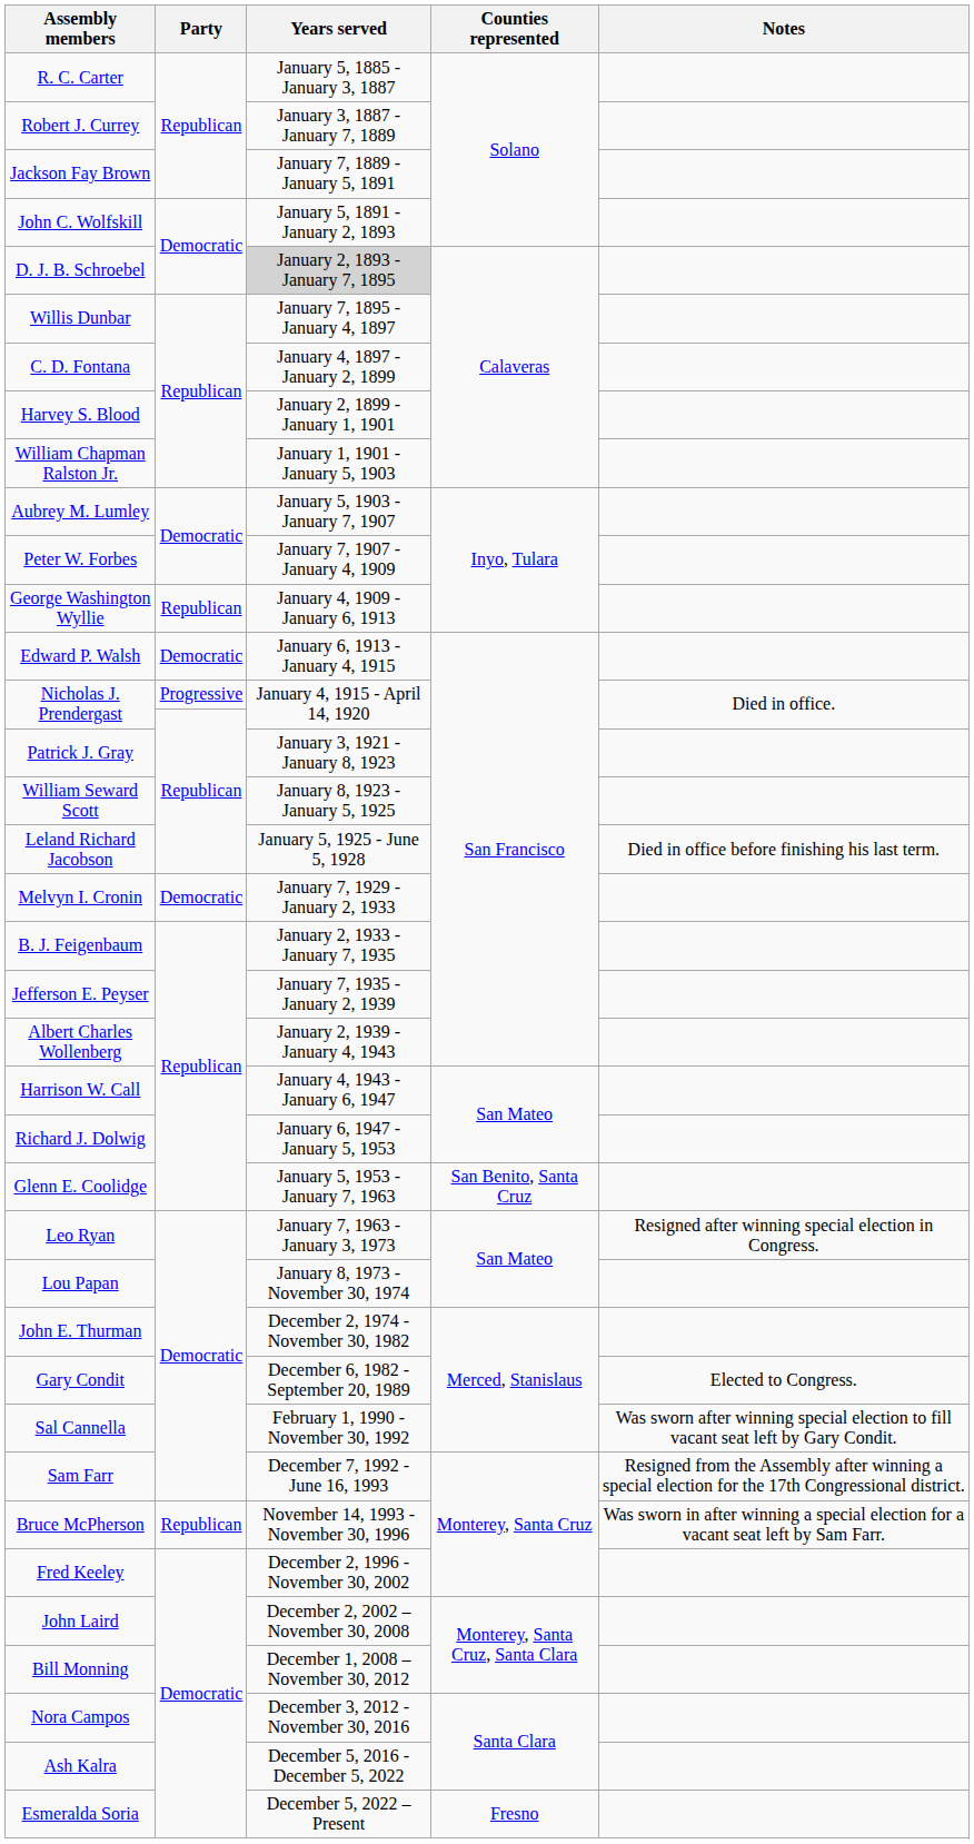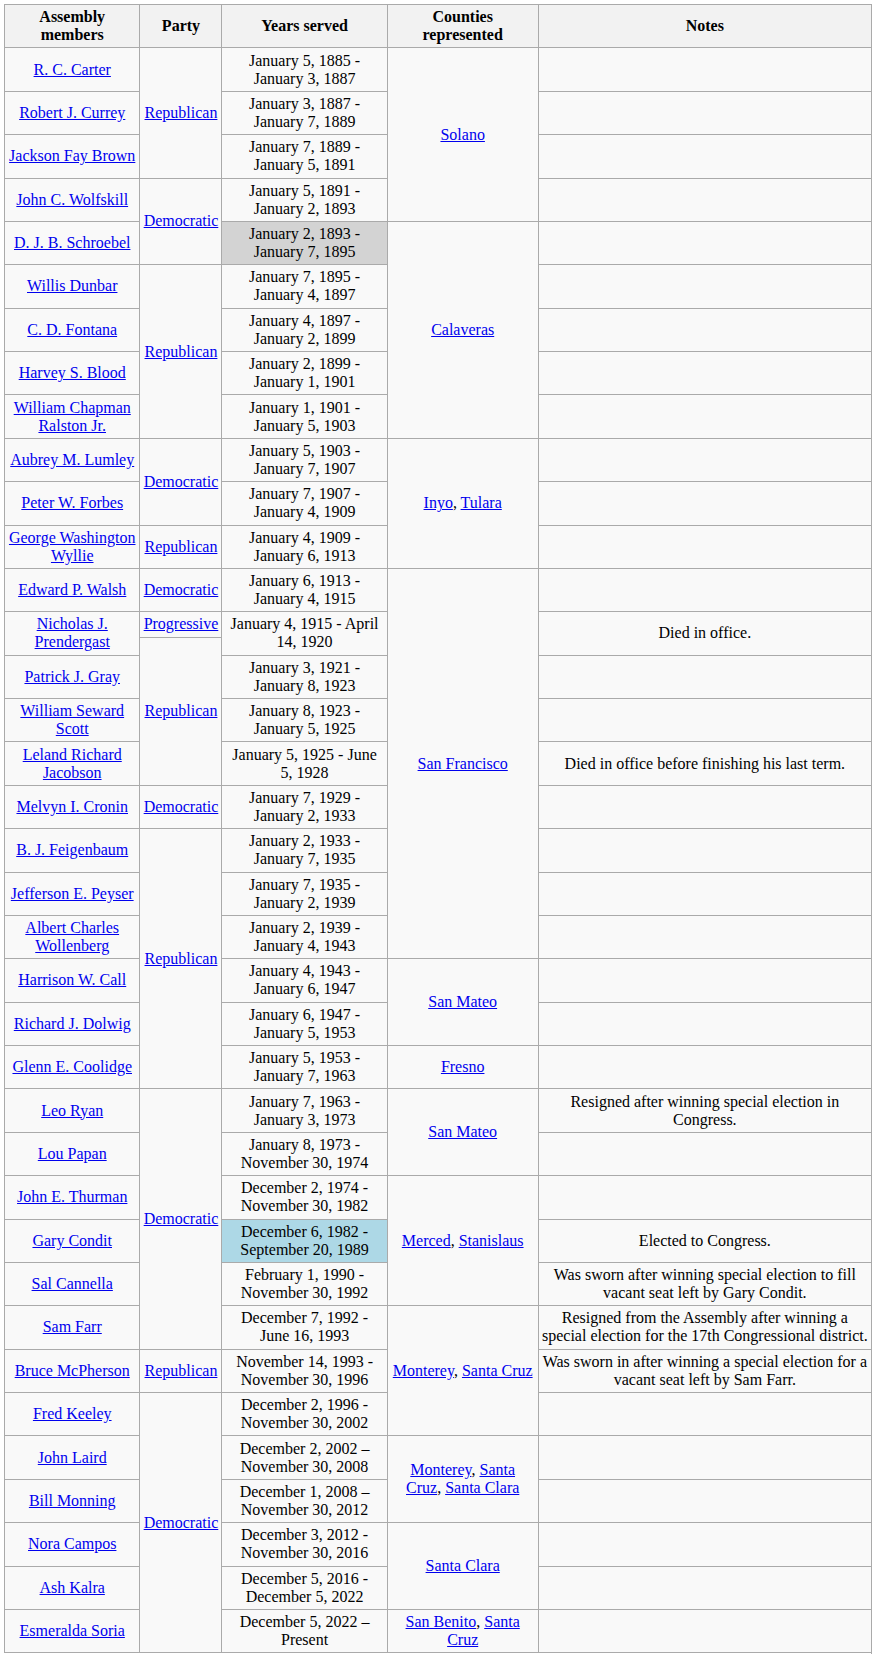Glenn E. Coolidge | Counties represented: San Benito, Santa Cruz -> Fresno
Gary Condit | Years served: no background -> lightblue background
Esmeralda Soria | Counties represented: Fresno -> San Benito, Santa Cruz
